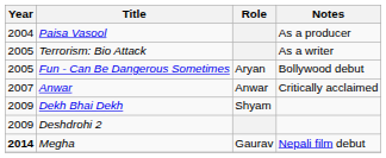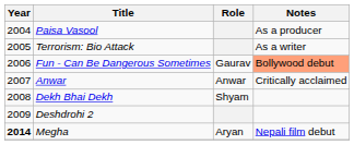Fun - Can Be Dangerous Sometimes | Year: 2005 -> 2006
Fun - Can Be Dangerous Sometimes | Role: Aryan -> Gaurav
Fun - Can Be Dangerous Sometimes | Notes: no background -> lightsalmon background
Dekh Bhai Dekh | Year: 2009 -> 2008
Megha | Role: Gaurav -> Aryan
